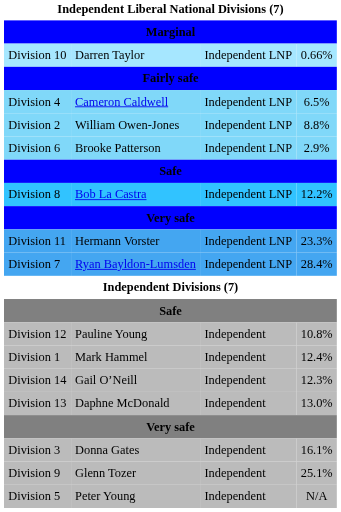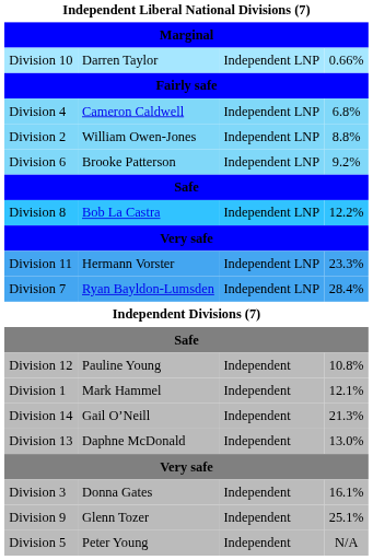Division 4 | column 4: 6.5% -> 6.8%
Division 6 | column 4: 2.9% -> 9.2%
Division 1 | column 4: 12.4% -> 12.1%
Division 14 | column 4: 12.3% -> 21.3%
